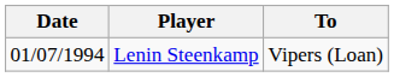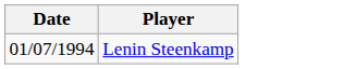- column: To | Vipers (Loan)
